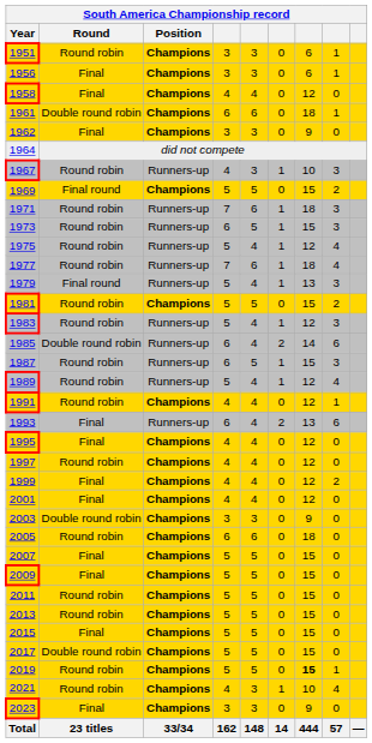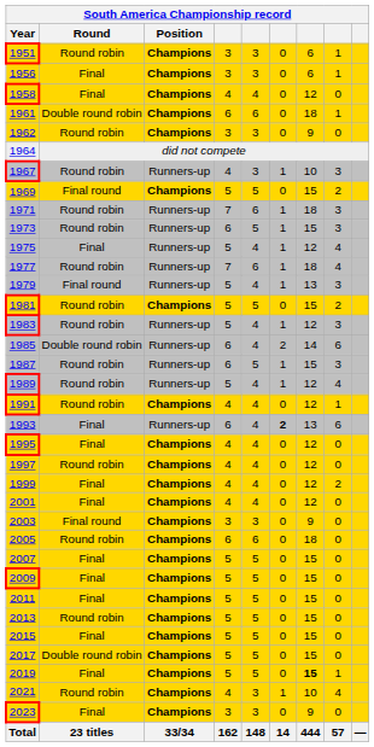1962 | Round: Final -> Round robin
1975 | Round: Round robin -> Final
1993 | column 6: normal -> bold
2003 | Round: Double round robin -> Final round
2011 | Round: Round robin -> Final
2019 | Round: Round robin -> Final
